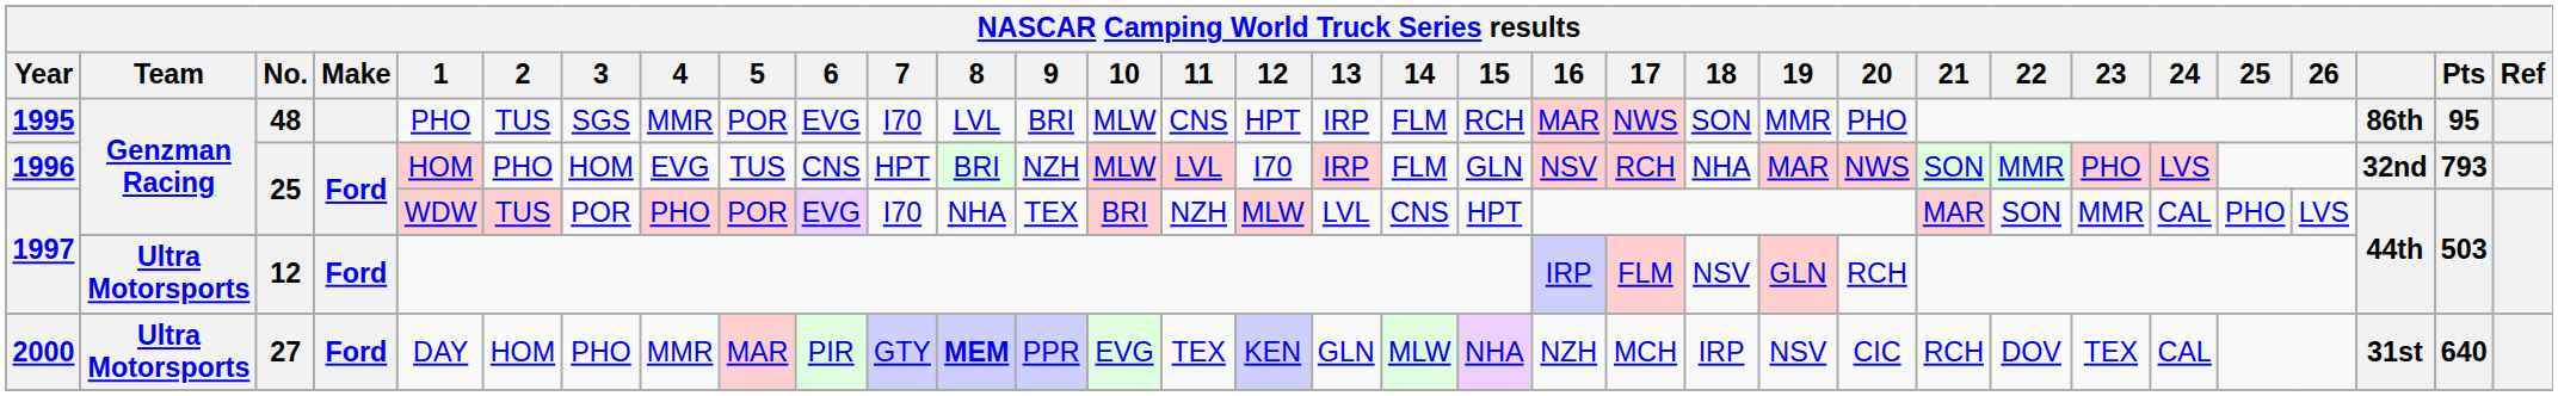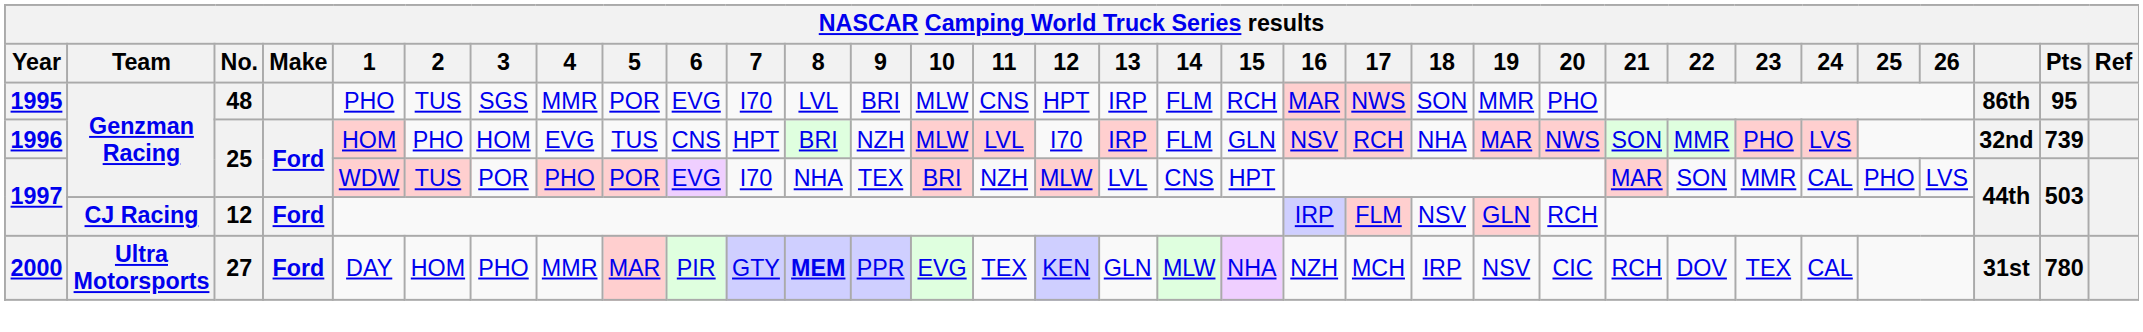1996 | Pts: 793 -> 739
1997 / 12 | Team: Ultra Motorsports -> CJ Racing
2000 | Pts: 640 -> 780
